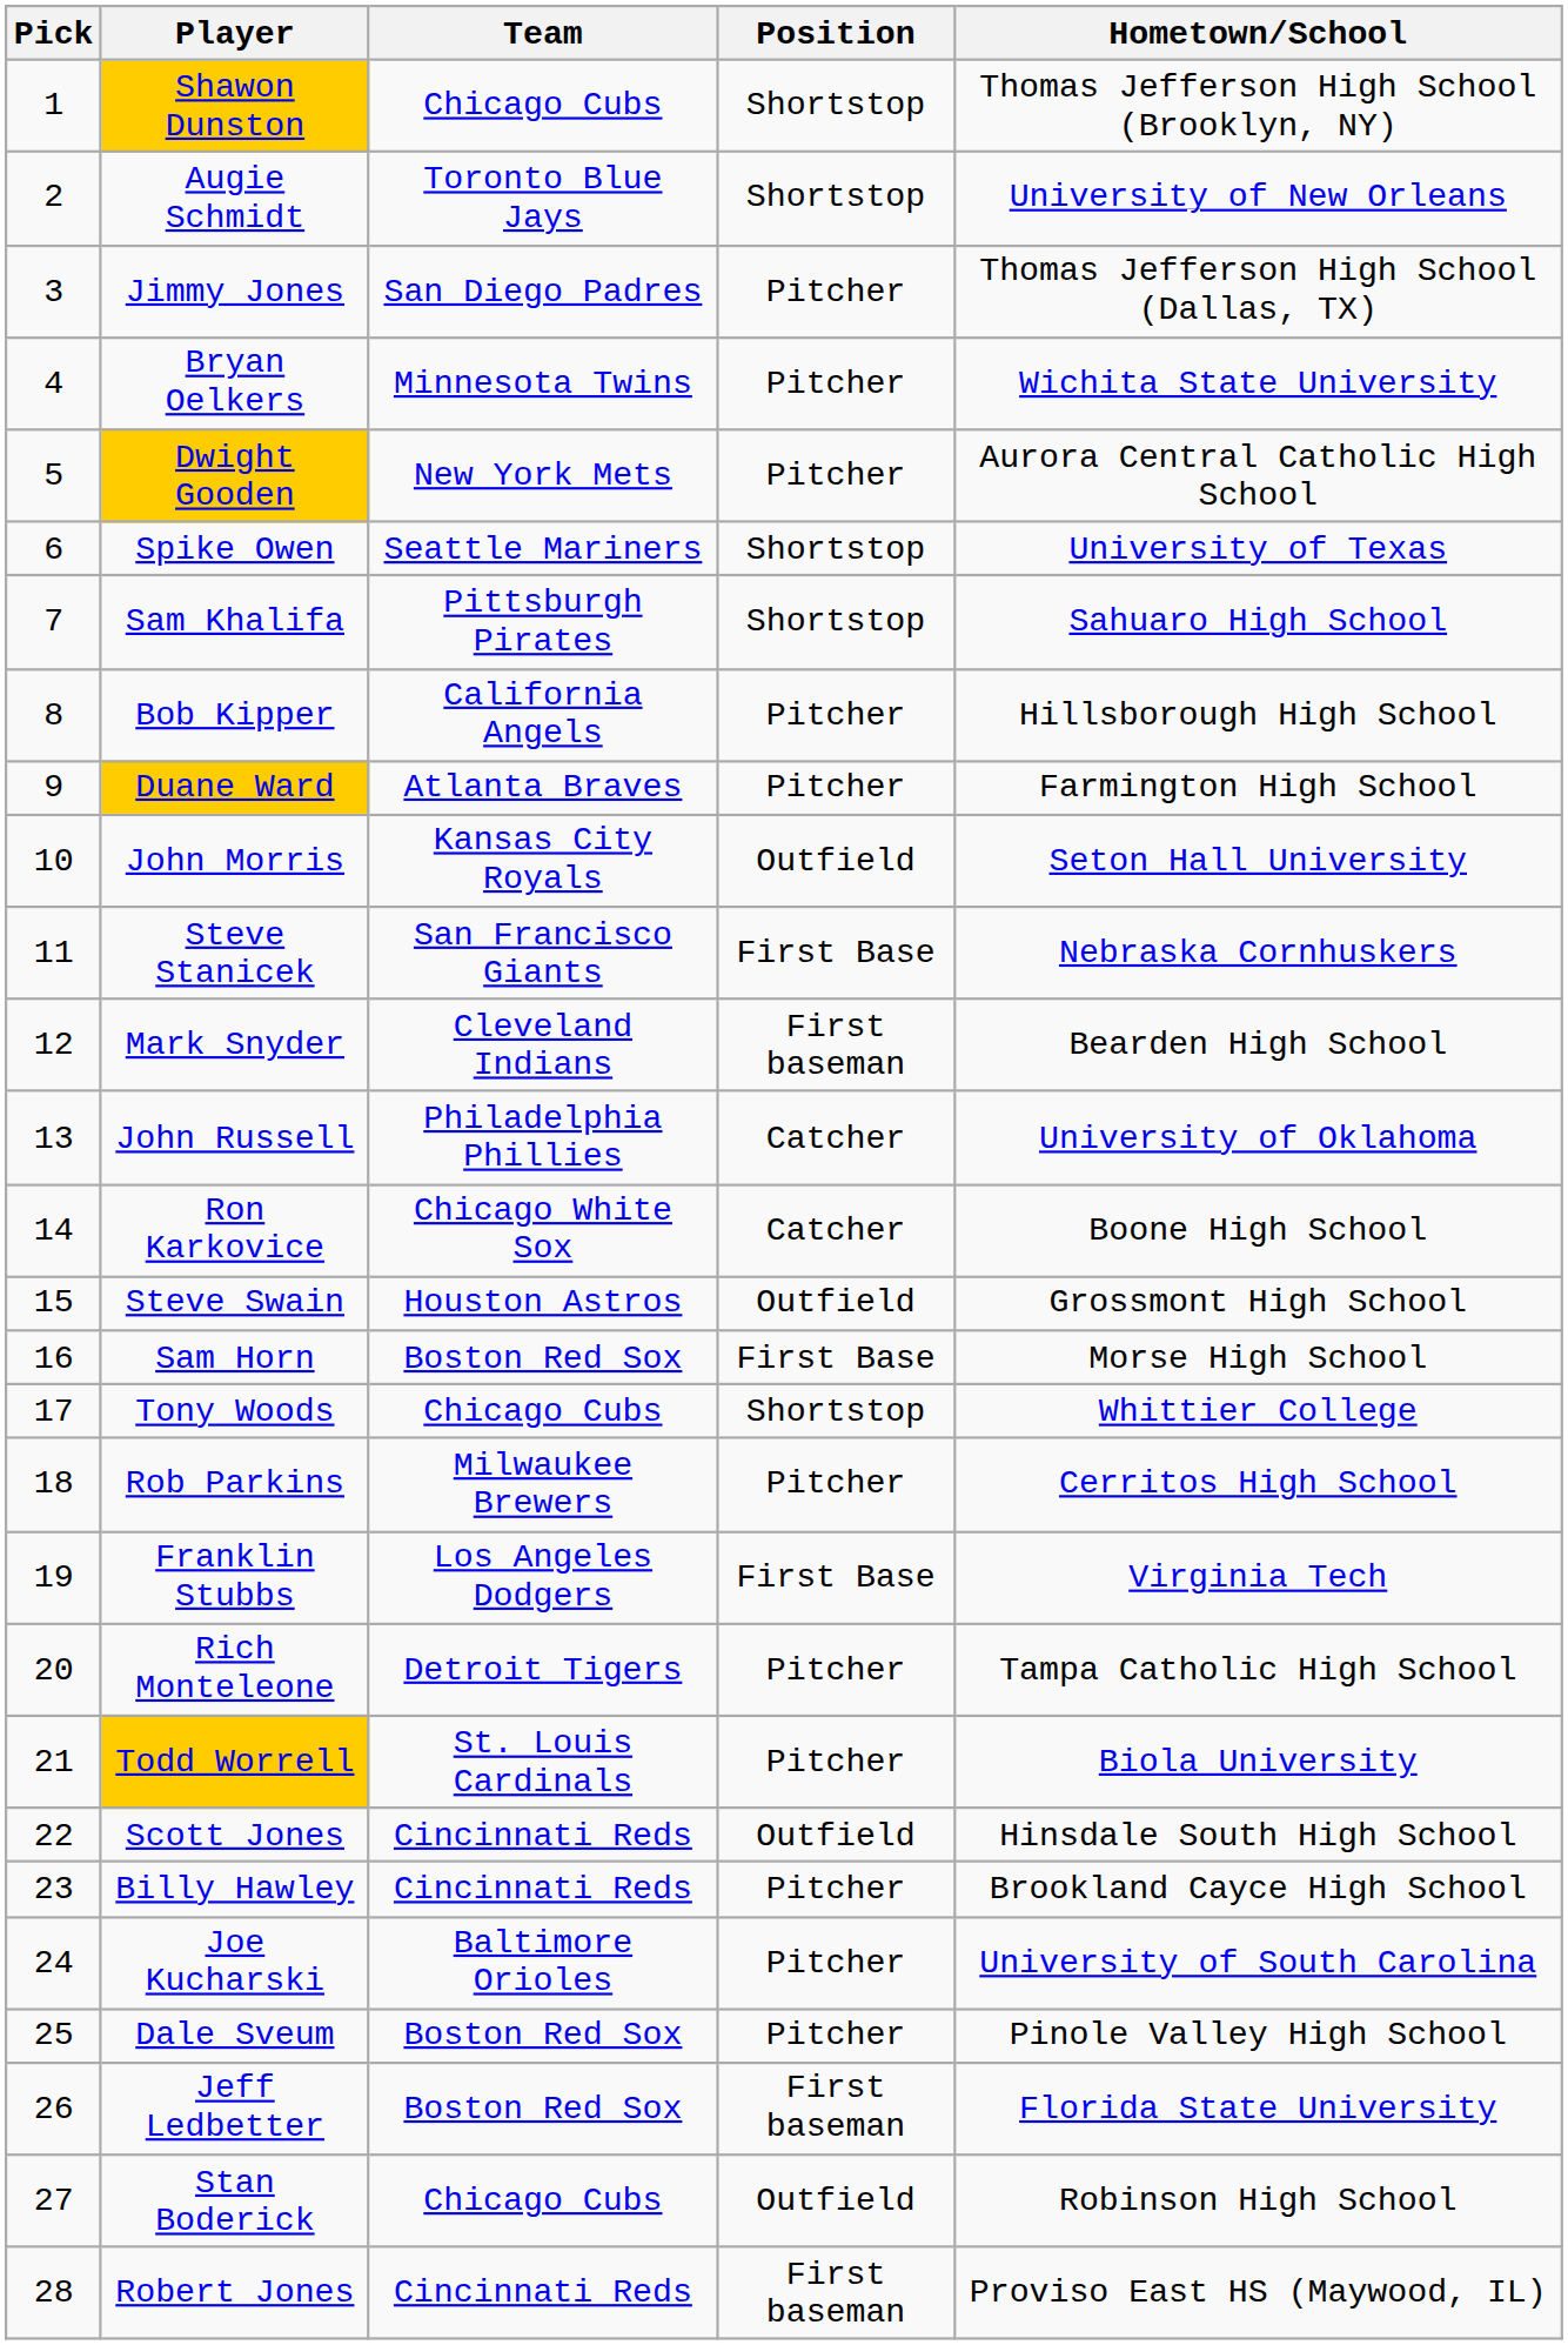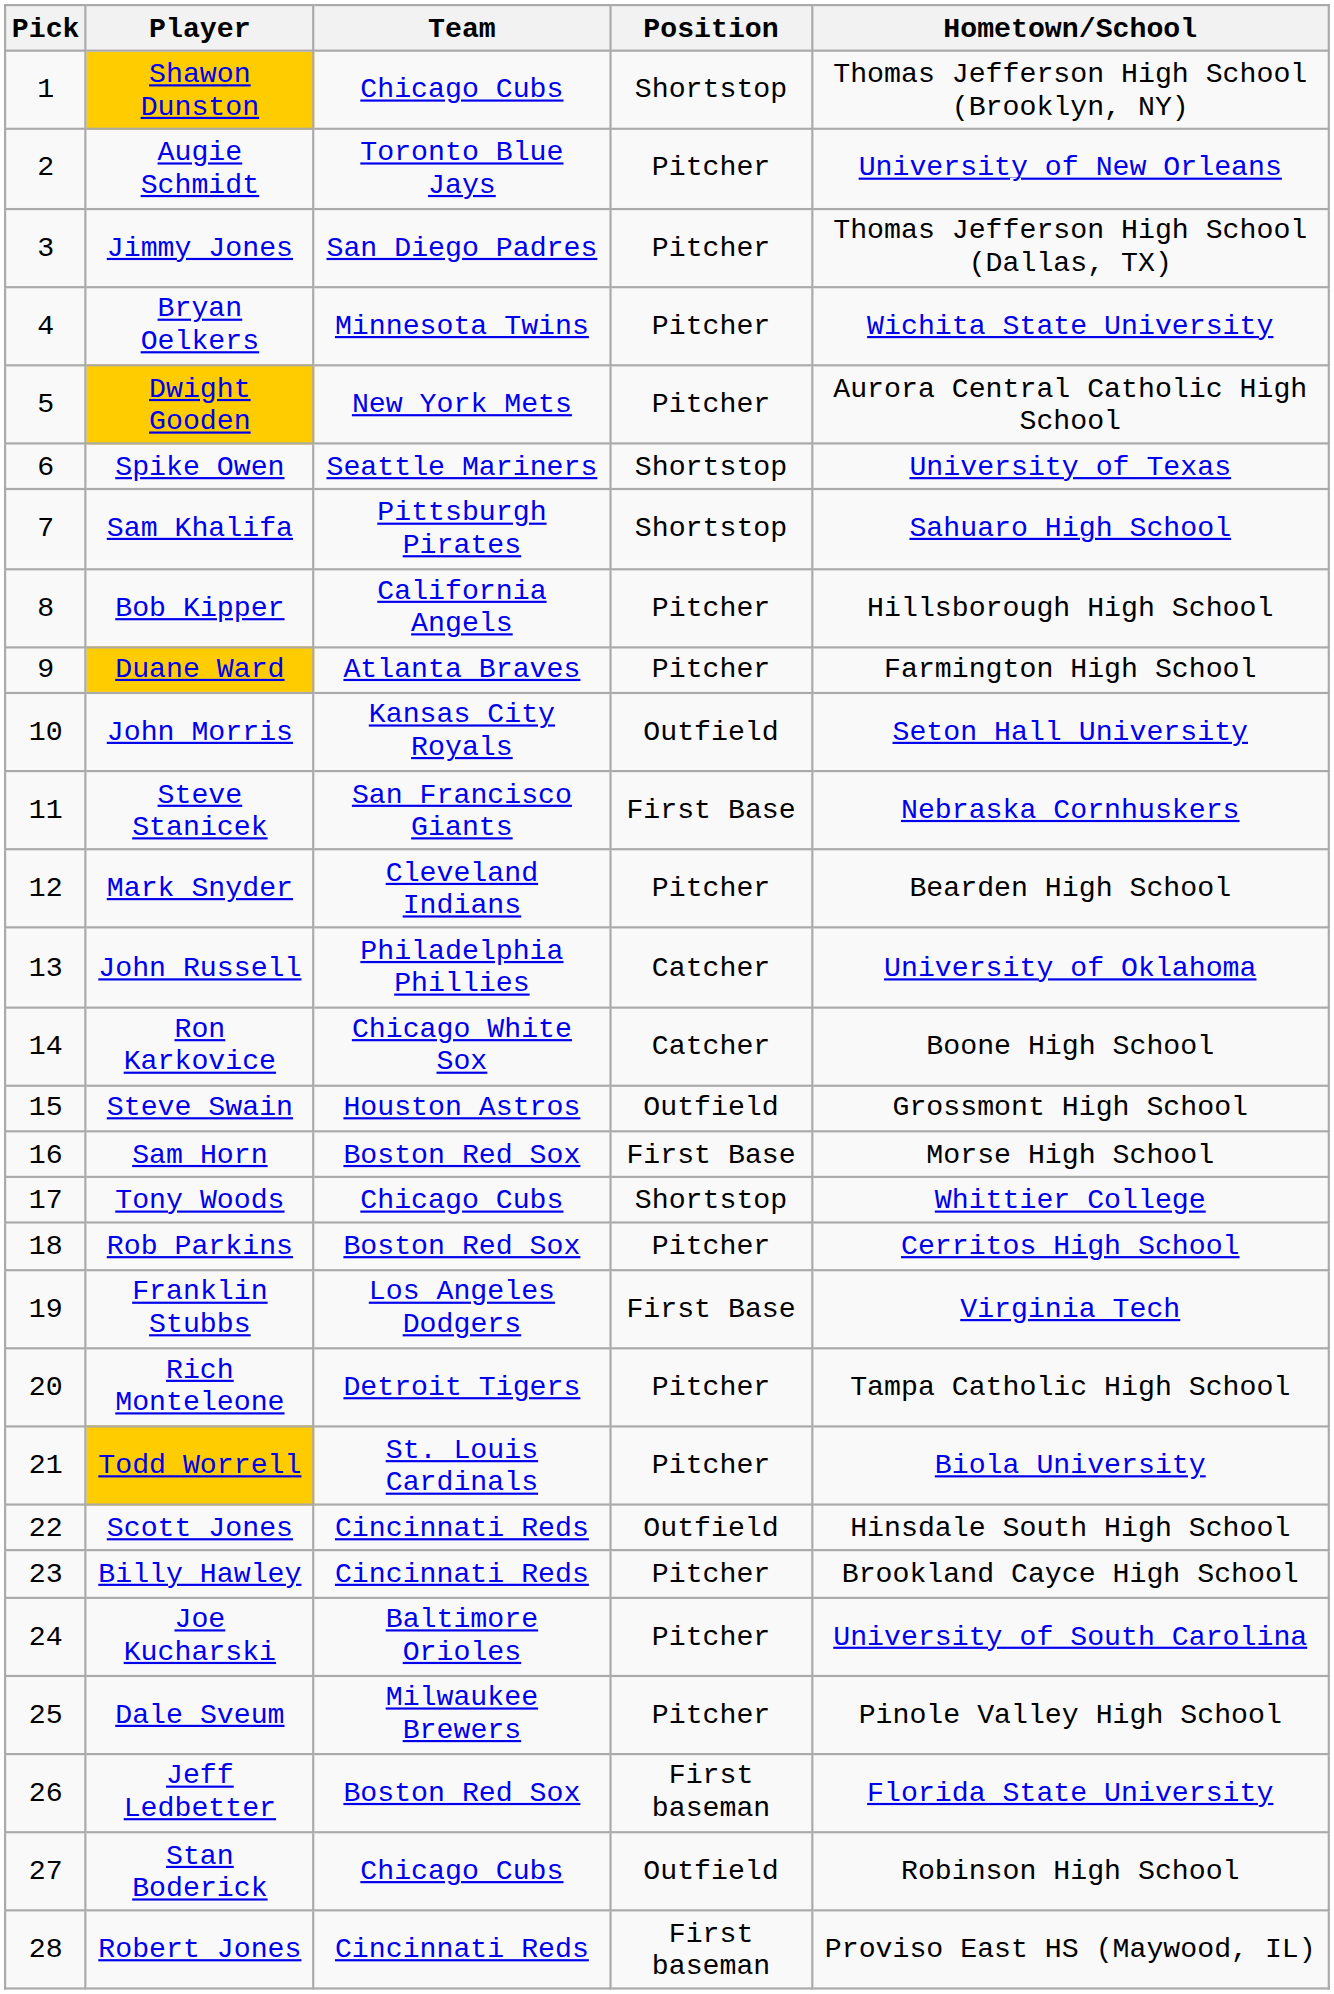Augie Schmidt | Position: Shortstop -> Pitcher
Mark Snyder | Position: First baseman -> Pitcher
Rob Parkins | Team: Milwaukee Brewers -> Boston Red Sox
Dale Sveum | Team: Boston Red Sox -> Milwaukee Brewers
